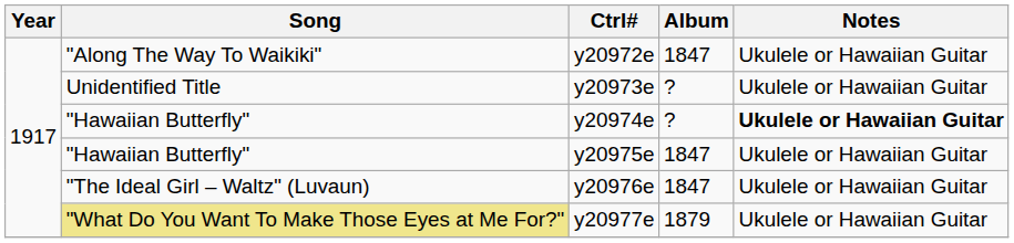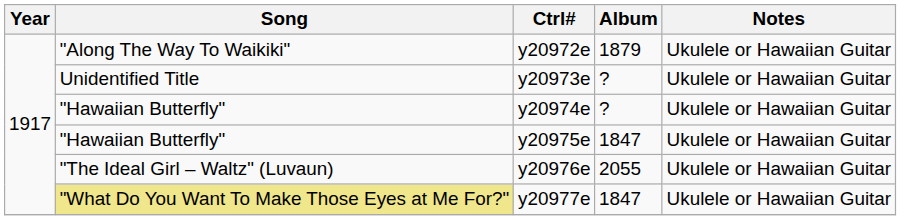y20972e | Album: 1847 -> 1879
y20974e | Notes: bold -> normal
y20976e | Album: 1847 -> 2055
y20977e | Album: 1879 -> 1847
